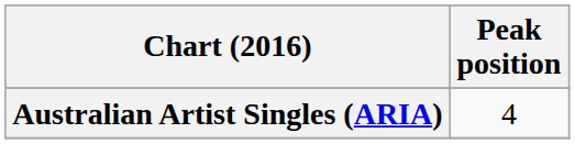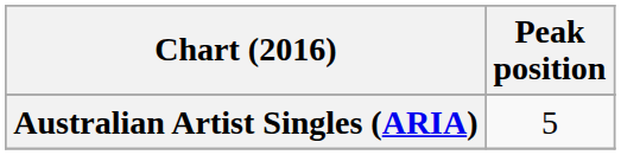Australian Artist Singles (ARIA) | Peak position: 4 -> 5
